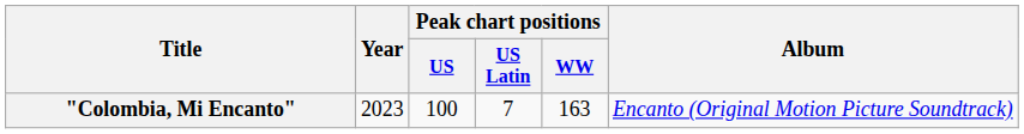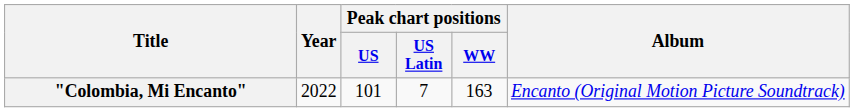"Colombia, Mi Encanto" | Year: 2023 -> 2022
"Colombia, Mi Encanto" | Peak chart positions / US: 100 -> 101
